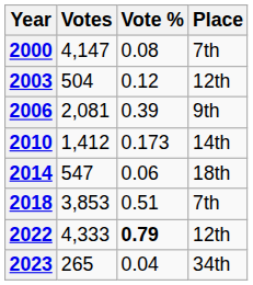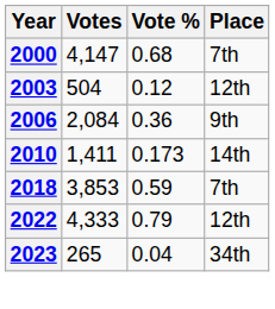2000 | Vote %: 0.08 -> 0.68
2006 | Votes: 2,081 -> 2,084
2006 | Vote %: 0.39 -> 0.36
2010 | Votes: 1,412 -> 1,411
- row: 2014 | 547 | 0.06 | 18th
2018 | Vote %: 0.51 -> 0.59
2022 | Vote %: bold -> normal
